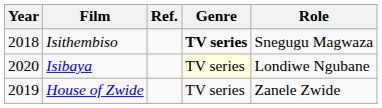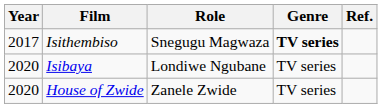columns swapped: Role <-> Ref.
Isithembiso | Year: 2018 -> 2017
Isibaya | Genre: lightyellow background -> no background
House of Zwide | Year: 2019 -> 2020
